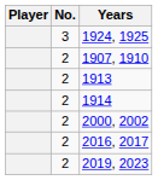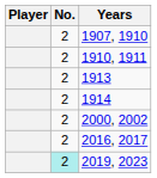- row: 3 | 1924, 1925
+ row: 2 | 1910, 1911
2019, 2023 | No.: no background -> paleturquoise background
